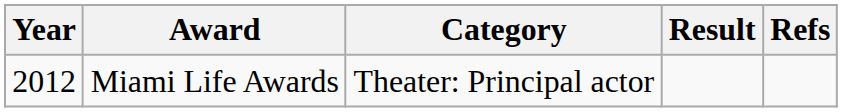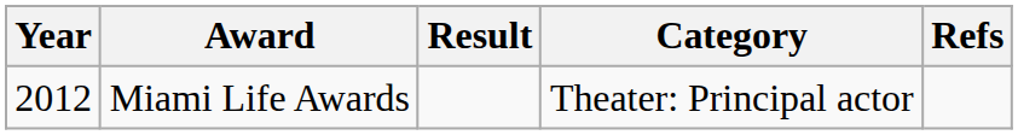columns swapped: Category <-> Result
